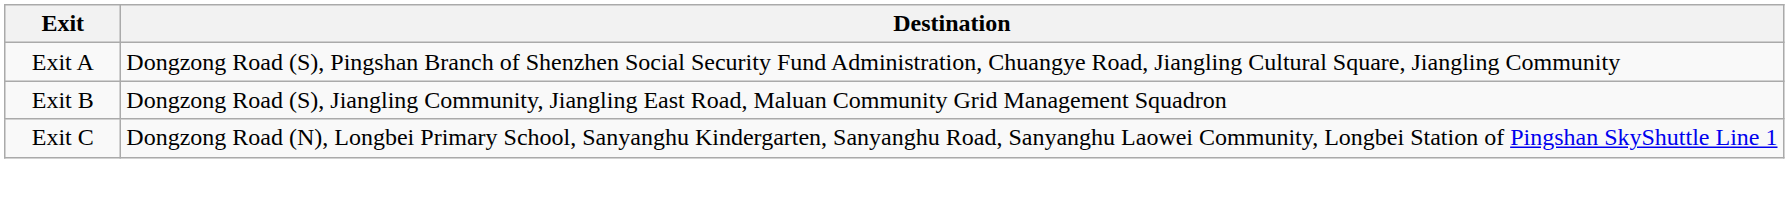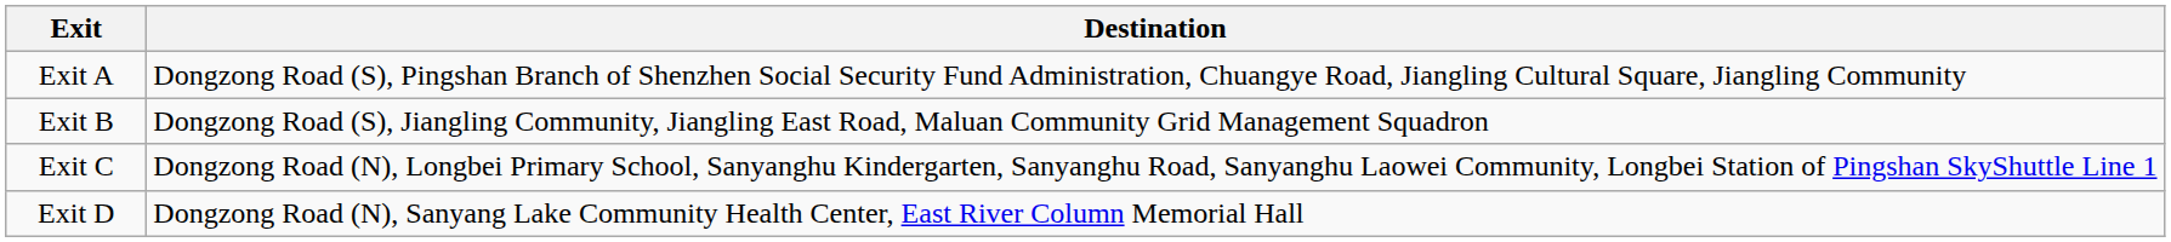+ row: Exit D | Dongzong Road (N), Sanyang Lake Community Health Center, East River Column Memorial Hall
